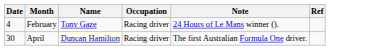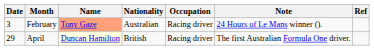+ column: Nationality | Australian | British
February | Date: 4 -> 3
February | Name: no background -> lightsalmon background
April | Date: 30 -> 29
